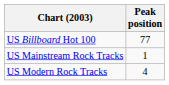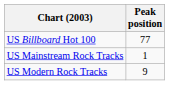US Modern Rock Tracks | Peak position: 4 -> 9
